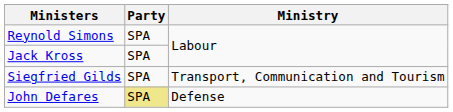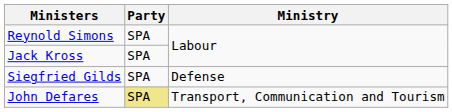Siegfried Gilds | Ministry: Transport, Communication and Tourism -> Defense
John Defares | Ministry: Defense -> Transport, Communication and Tourism
